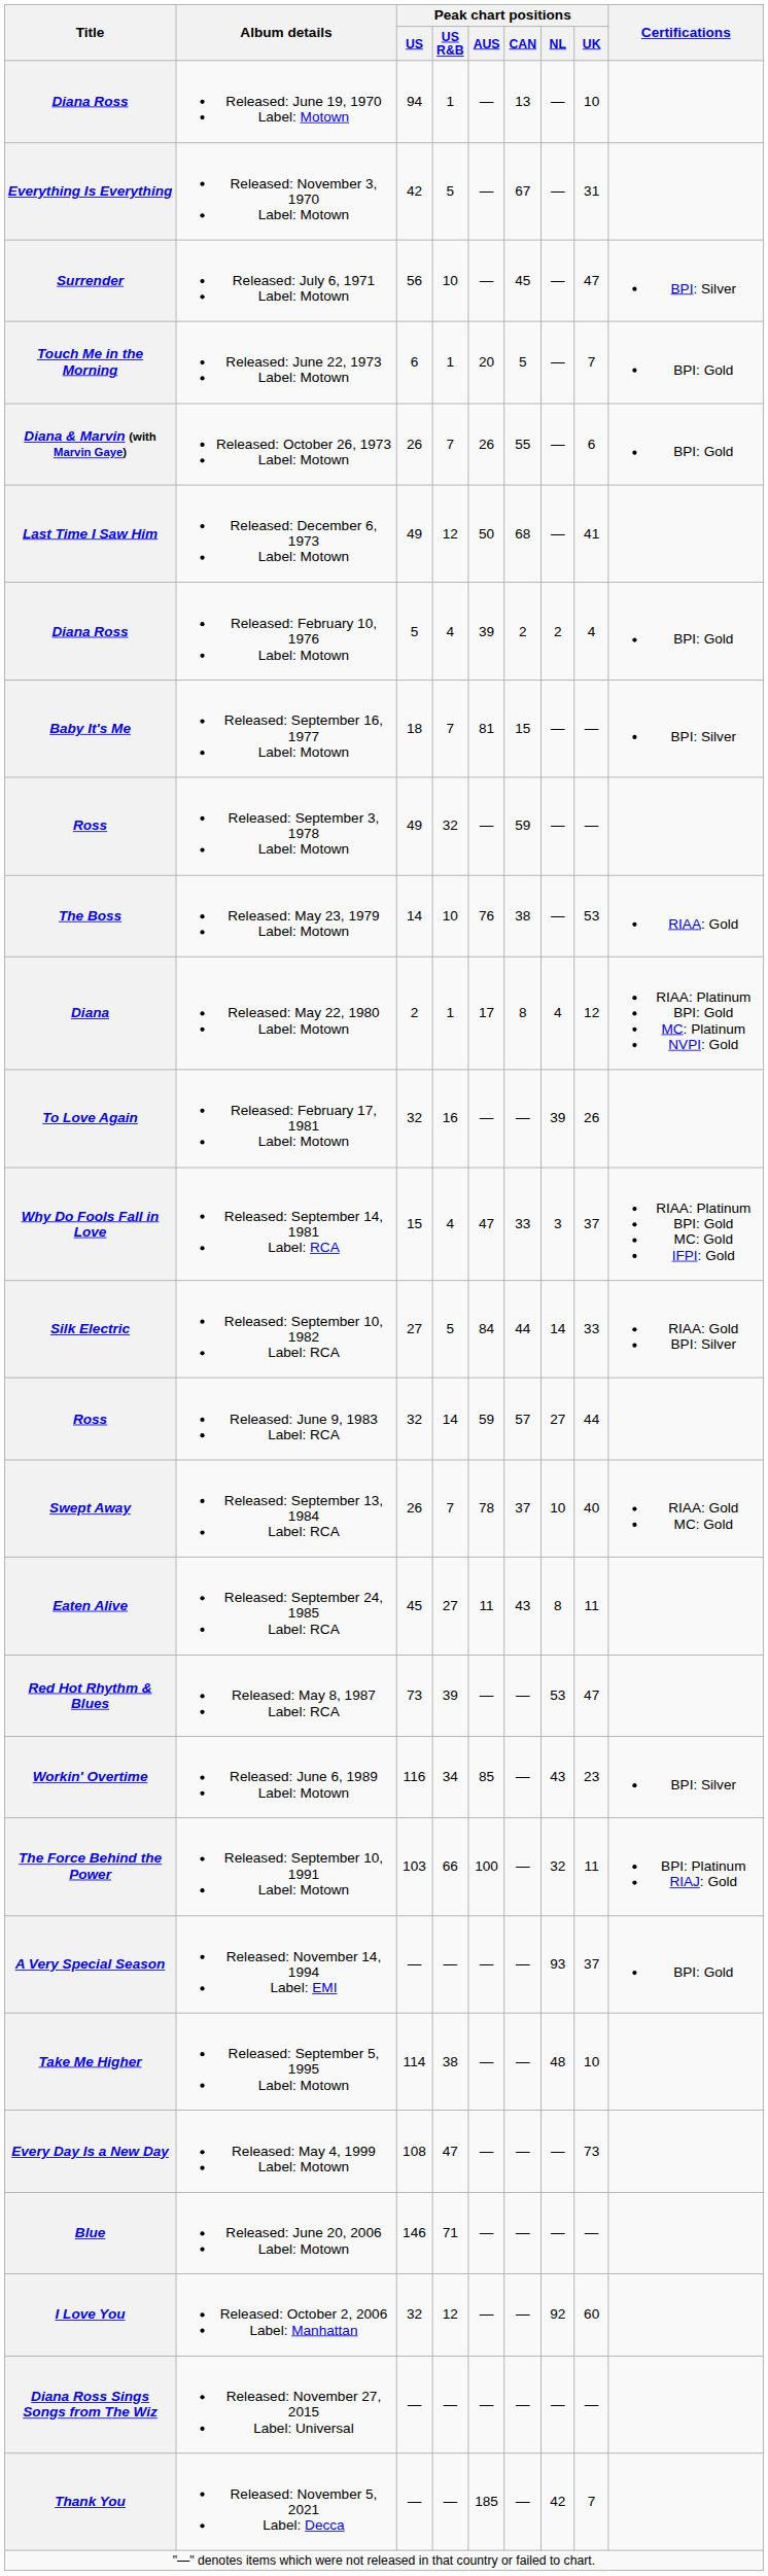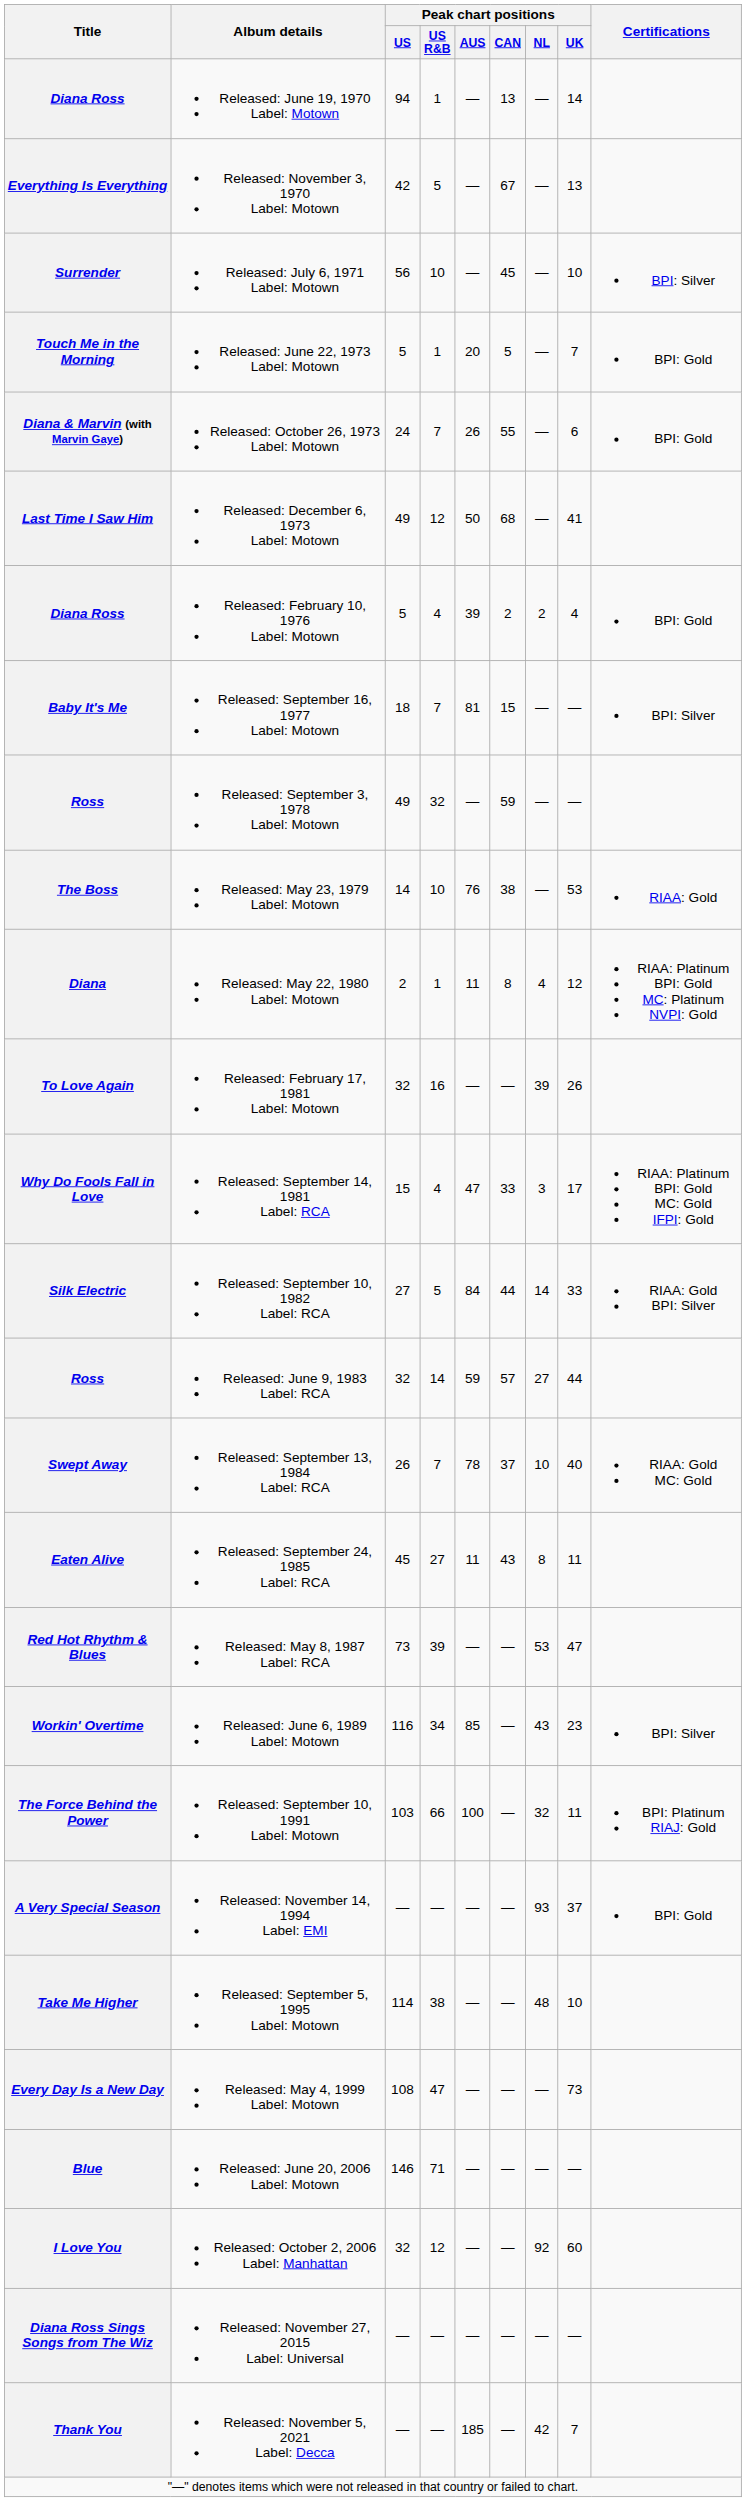Diana Ross / Released: June 19, 1970 Label: Motown | Peak chart positions / UK: 10 -> 14
Everything Is Everything | Peak chart positions / UK: 31 -> 13
Surrender | Peak chart positions / UK: 47 -> 10
Touch Me in the Morning | Peak chart positions / US: 6 -> 5
Diana & Marvin (with Marvin Gaye) | Peak chart positions / US: 26 -> 24
Diana | Peak chart positions / AUS: 17 -> 11
Why Do Fools Fall in Love | Peak chart positions / UK: 37 -> 17
